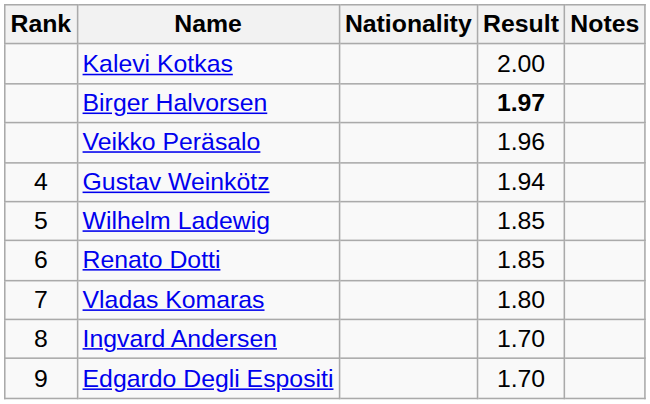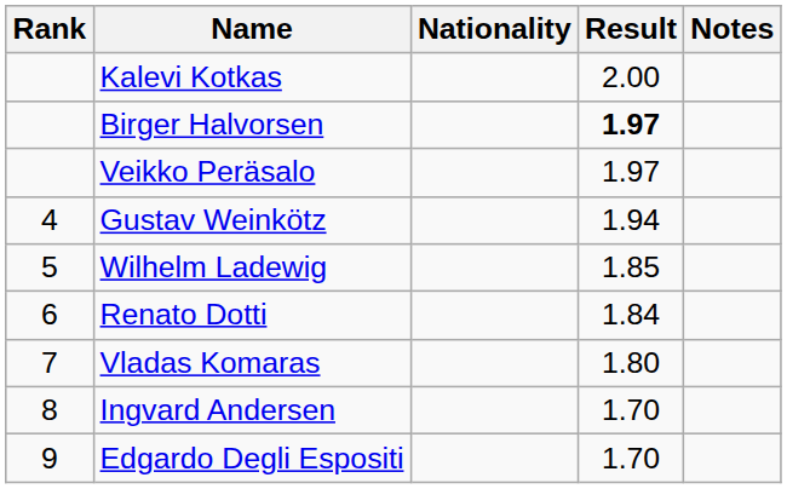Veikko Peräsalo | Result: 1.96 -> 1.97
Renato Dotti | Result: 1.85 -> 1.84
